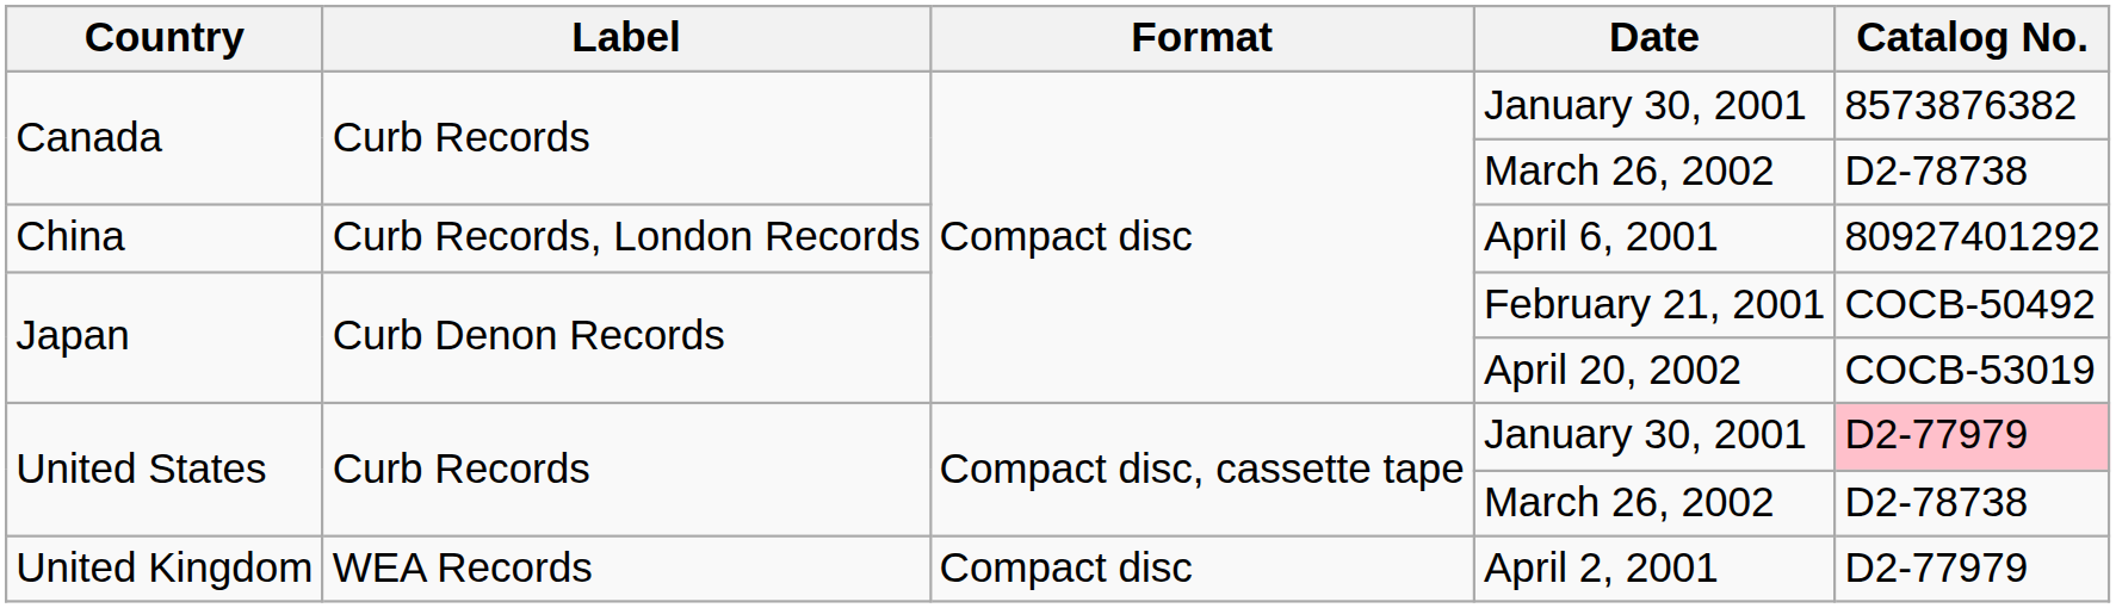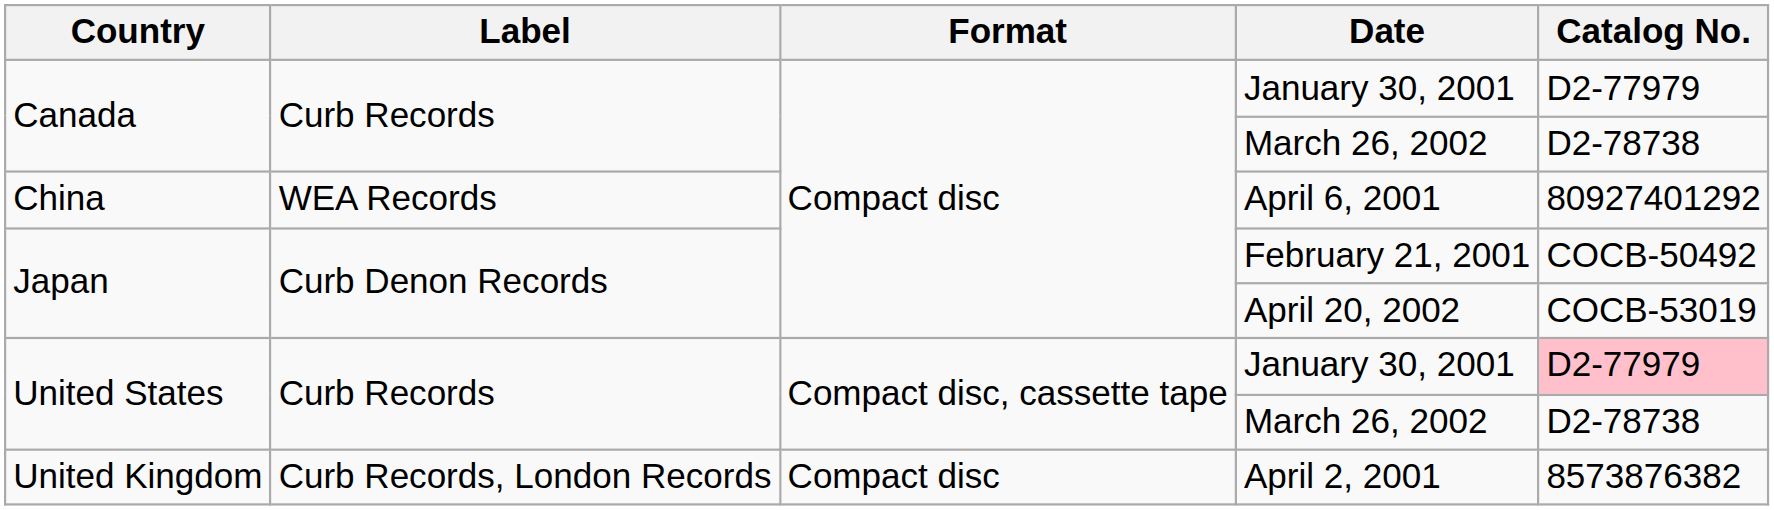Canada / January 30, 2001 | Catalog No.: 8573876382 -> D2-77979
April 6, 2001 | Label: Curb Records, London Records -> WEA Records
April 2, 2001 | Label: WEA Records -> Curb Records, London Records
April 2, 2001 | Catalog No.: D2-77979 -> 8573876382
